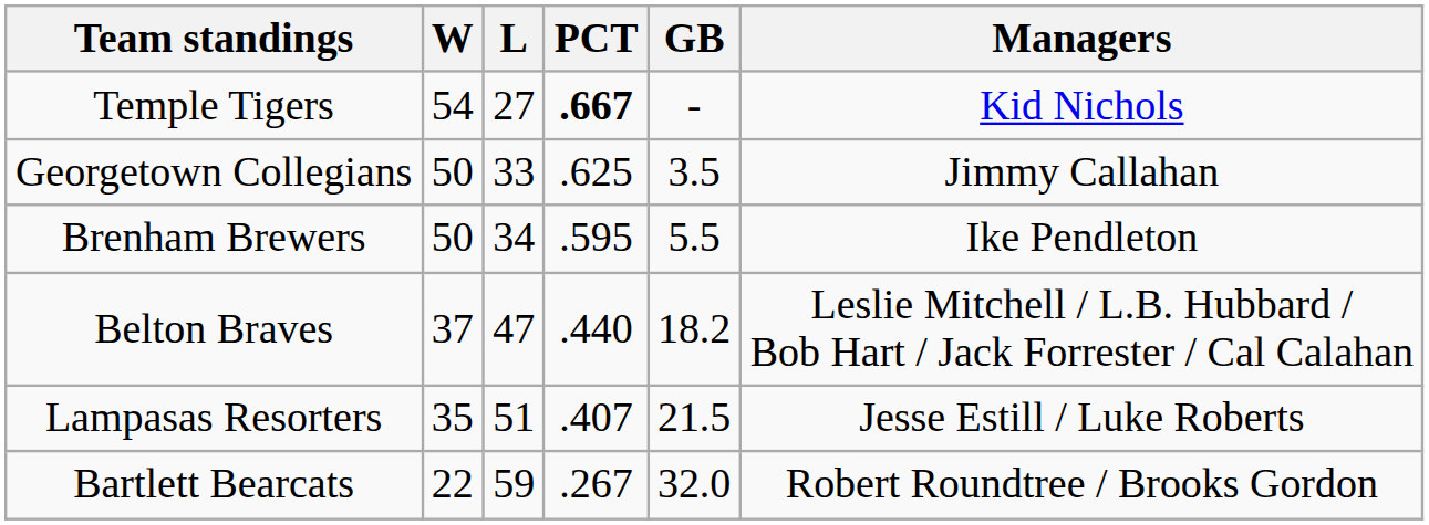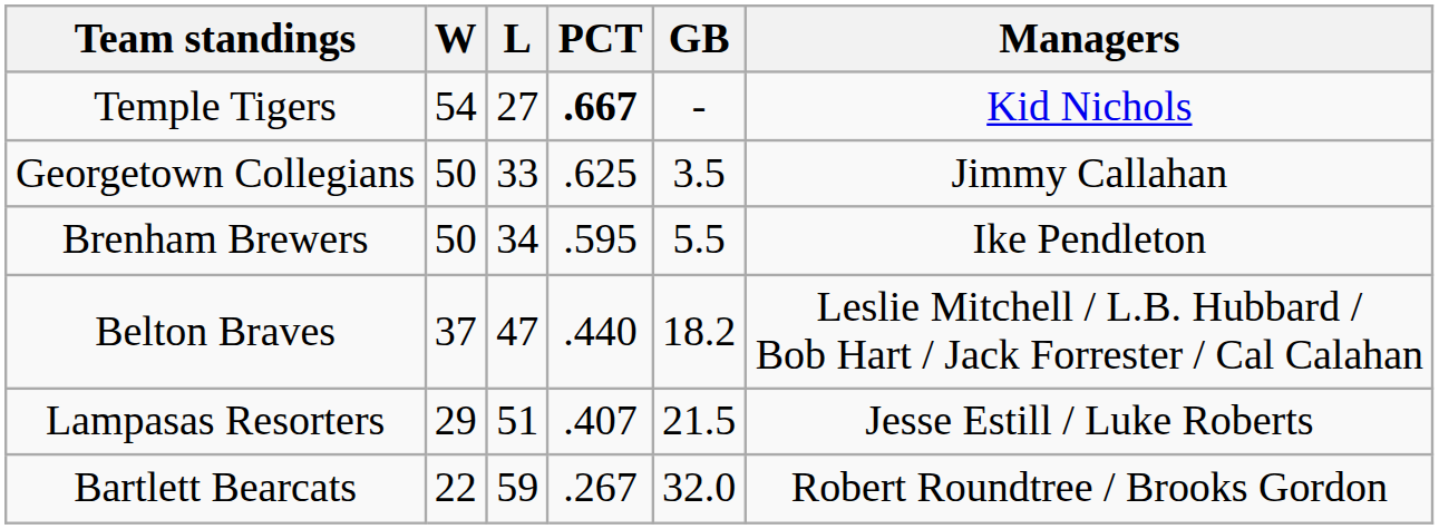Lampasas Resorters | W: 35 -> 29
